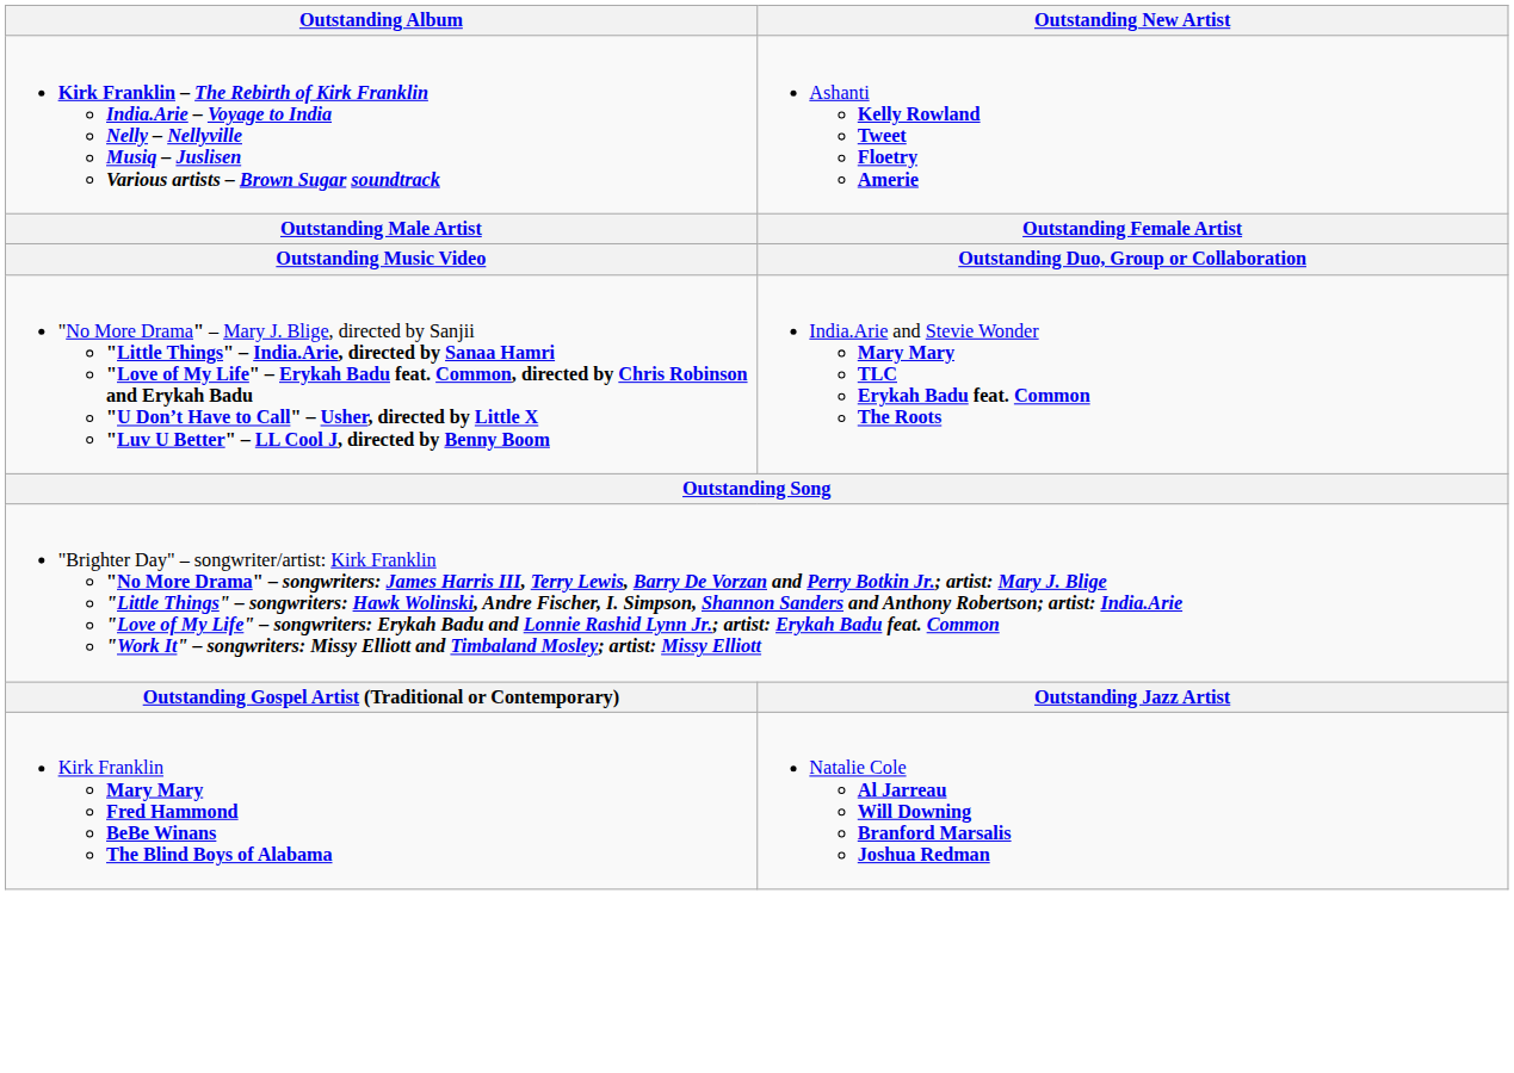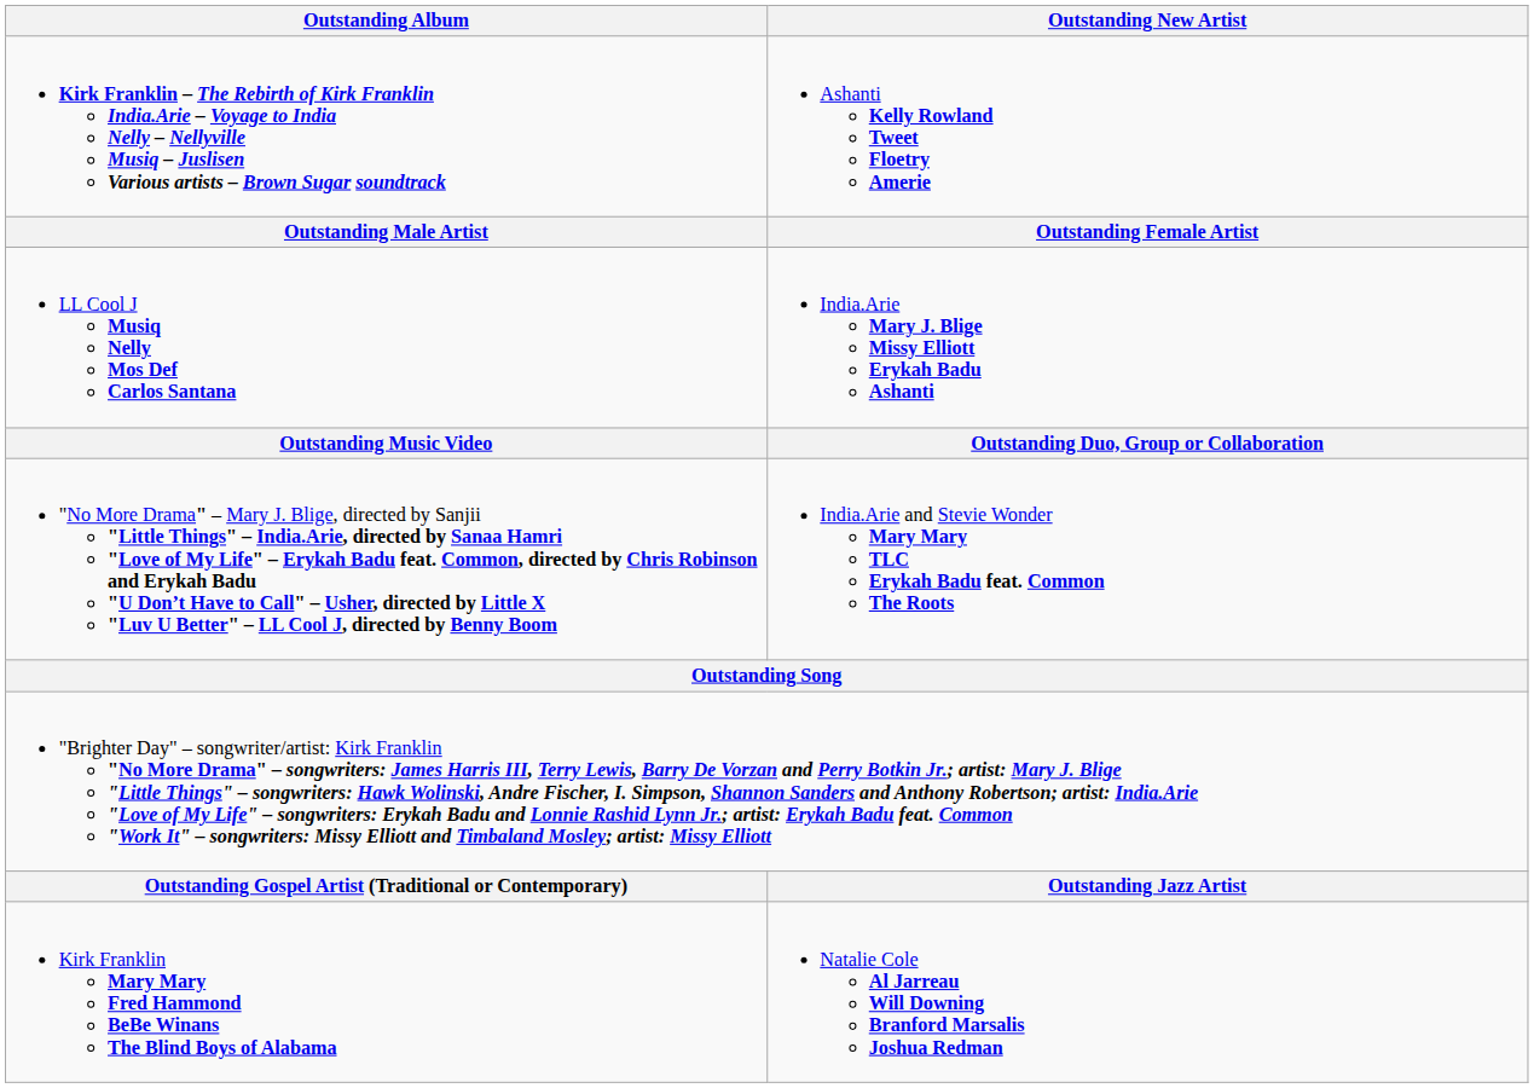+ row: LL Cool J Musiq Nelly Mos Def Carlos Santana | India.Arie Mary J. Blige Missy Elliott Erykah Badu Ashanti
